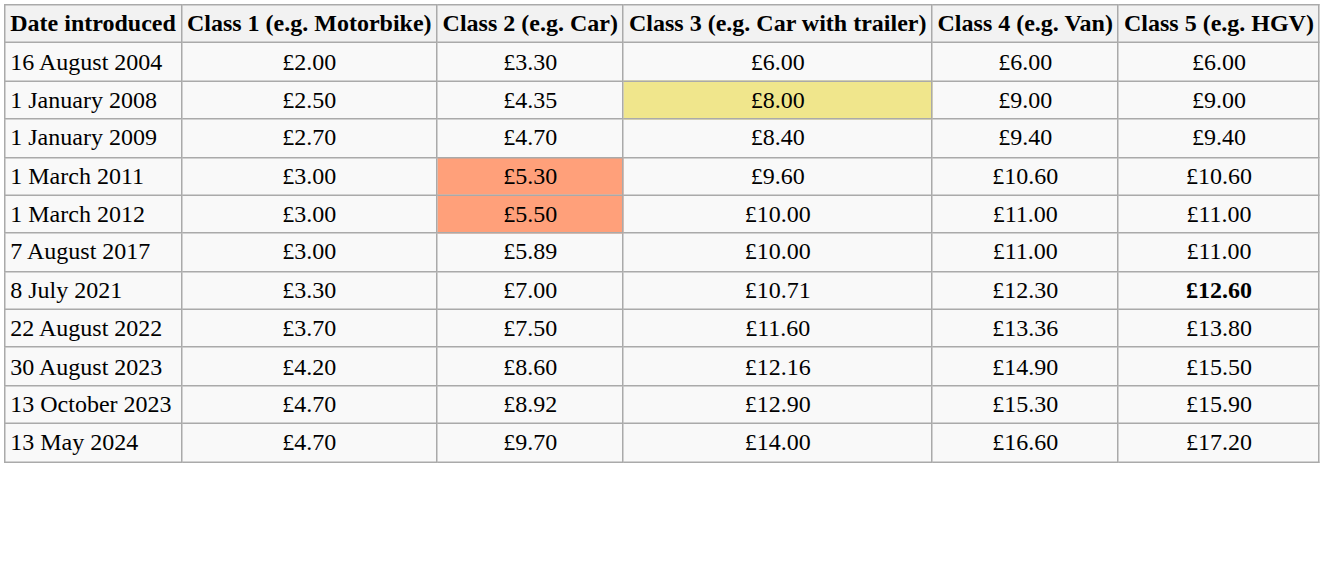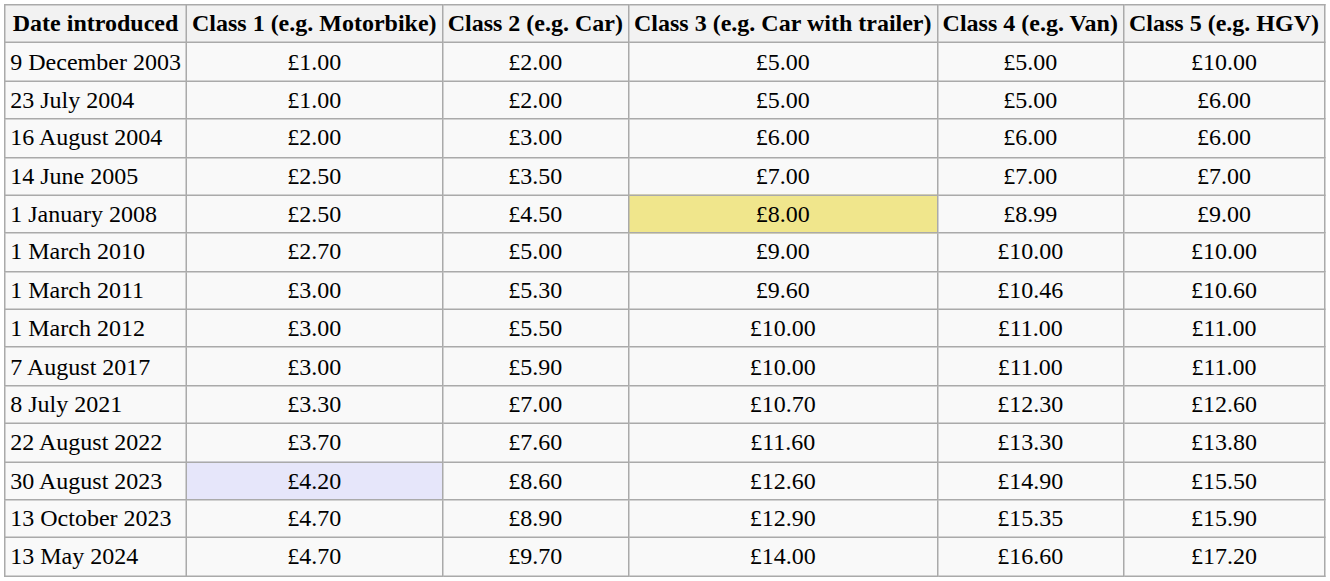+ row: 9 December 2003 | £1.00 | £2.00 | £5.00 | £5.00 | £10.00
+ row: 23 July 2004 | £1.00 | £2.00 | £5.00 | £5.00 | £6.00
16 August 2004 | Class 2 (e.g. Car): £3.30 -> £3.00
+ row: 14 June 2005 | £2.50 | £3.50 | £7.00 | £7.00 | £7.00
1 January 2008 | Class 2 (e.g. Car): £4.35 -> £4.50
1 January 2008 | Class 4 (e.g. Van): £9.00 -> £8.99
- row: 1 January 2009 | £2.70 | £4.70 | £8.40 | £9.40 | £9.40
+ row: 1 March 2010 | £2.70 | £5.00 | £9.00 | £10.00 | £10.00
1 March 2011 | Class 2 (e.g. Car): lightsalmon background -> no background
1 March 2011 | Class 4 (e.g. Van): £10.60 -> £10.46
1 March 2012 | Class 2 (e.g. Car): lightsalmon background -> no background
7 August 2017 | Class 2 (e.g. Car): £5.89 -> £5.90
8 July 2021 | Class 3 (e.g. Car with trailer): £10.71 -> £10.70
8 July 2021 | Class 5 (e.g. HGV): bold -> normal
22 August 2022 | Class 2 (e.g. Car): £7.50 -> £7.60
22 August 2022 | Class 4 (e.g. Van): £13.36 -> £13.30
30 August 2023 | Class 1 (e.g. Motorbike): no background -> lavender background
30 August 2023 | Class 3 (e.g. Car with trailer): £12.16 -> £12.60
13 October 2023 | Class 2 (e.g. Car): £8.92 -> £8.90
13 October 2023 | Class 4 (e.g. Van): £15.30 -> £15.35
